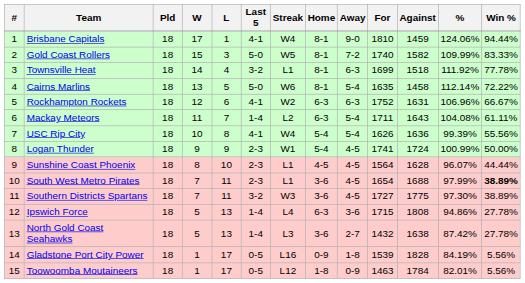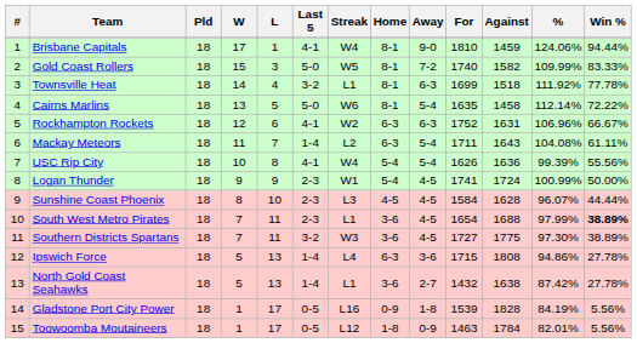Sunshine Coast Phoenix | Streak: L1 -> L3
Sunshine Coast Phoenix | For: 1564 -> 1584
North Gold Coast Seahawks | Streak: L3 -> L1
